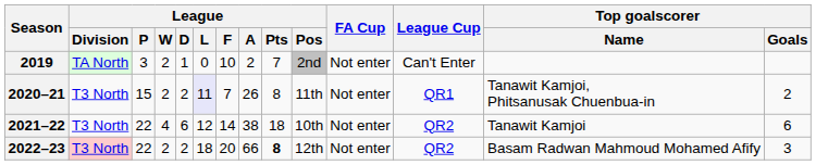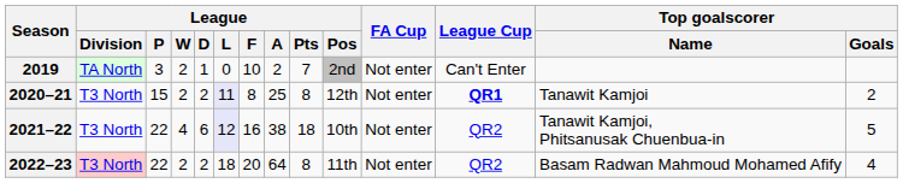2020–21 | League / F: 7 -> 8
2020–21 | League / A: 26 -> 25
2020–21 | League / Pos: 11th -> 12th
2020–21 | League Cup: normal -> bold
2020–21 | Top goalscorer / Name: Tanawit Kamjoi, Phitsanusak Chuenbua-in -> Tanawit Kamjoi
2021–22 | League / L: no background -> lavender background
2021–22 | League / F: 14 -> 16
2021–22 | Top goalscorer / Name: Tanawit Kamjoi -> Tanawit Kamjoi, Phitsanusak Chuenbua-in
2021–22 | Top goalscorer / Goals: 6 -> 5
2022–23 | League / A: 66 -> 64
2022–23 | League / Pts: bold -> normal
2022–23 | League / Pos: 12th -> 11th
2022–23 | Top goalscorer / Goals: 3 -> 4
